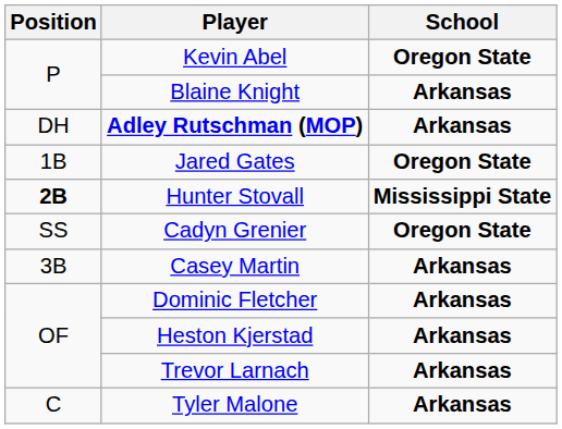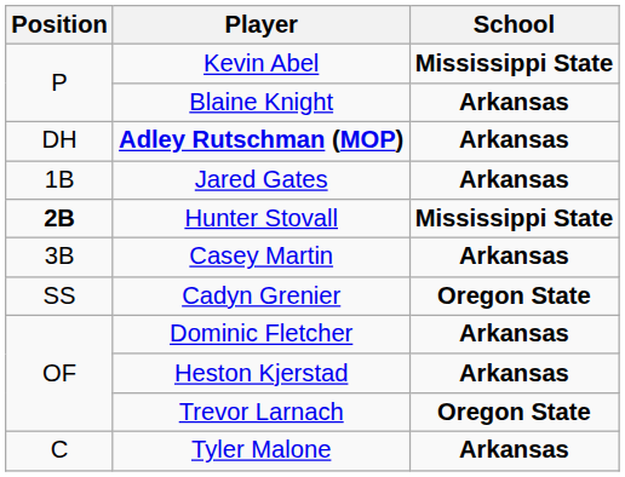Kevin Abel | School: Oregon State -> Mississippi State
Jared Gates | School: Oregon State -> Arkansas
rows swapped: Casey Martin <-> Cadyn Grenier
Trevor Larnach | School: Arkansas -> Oregon State
